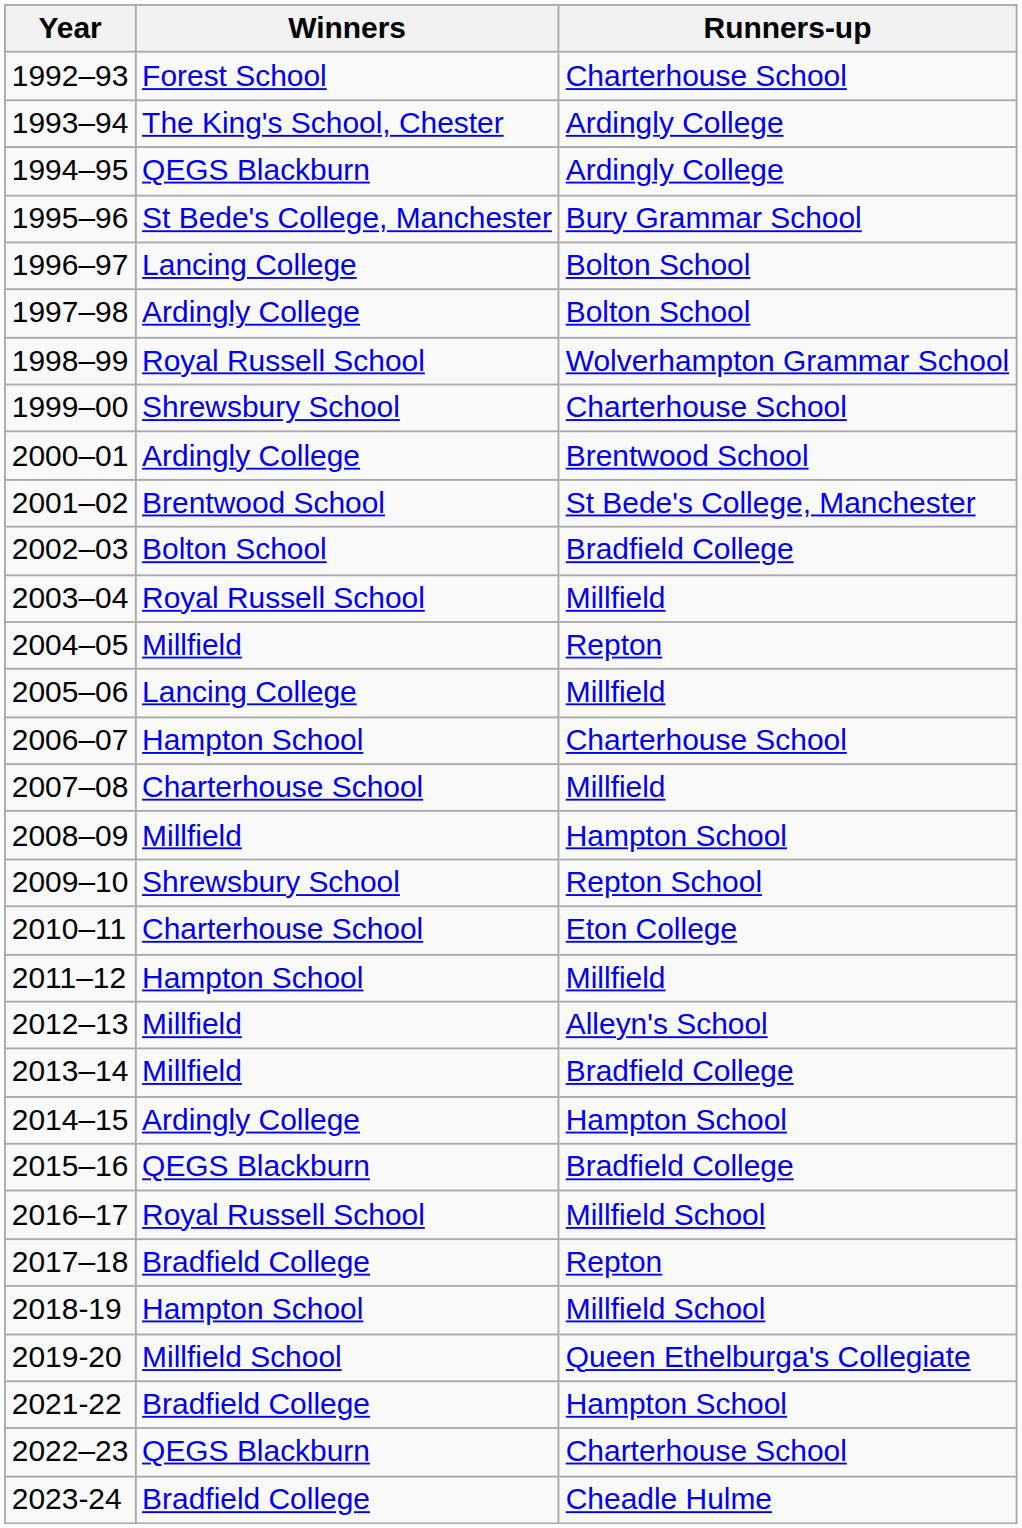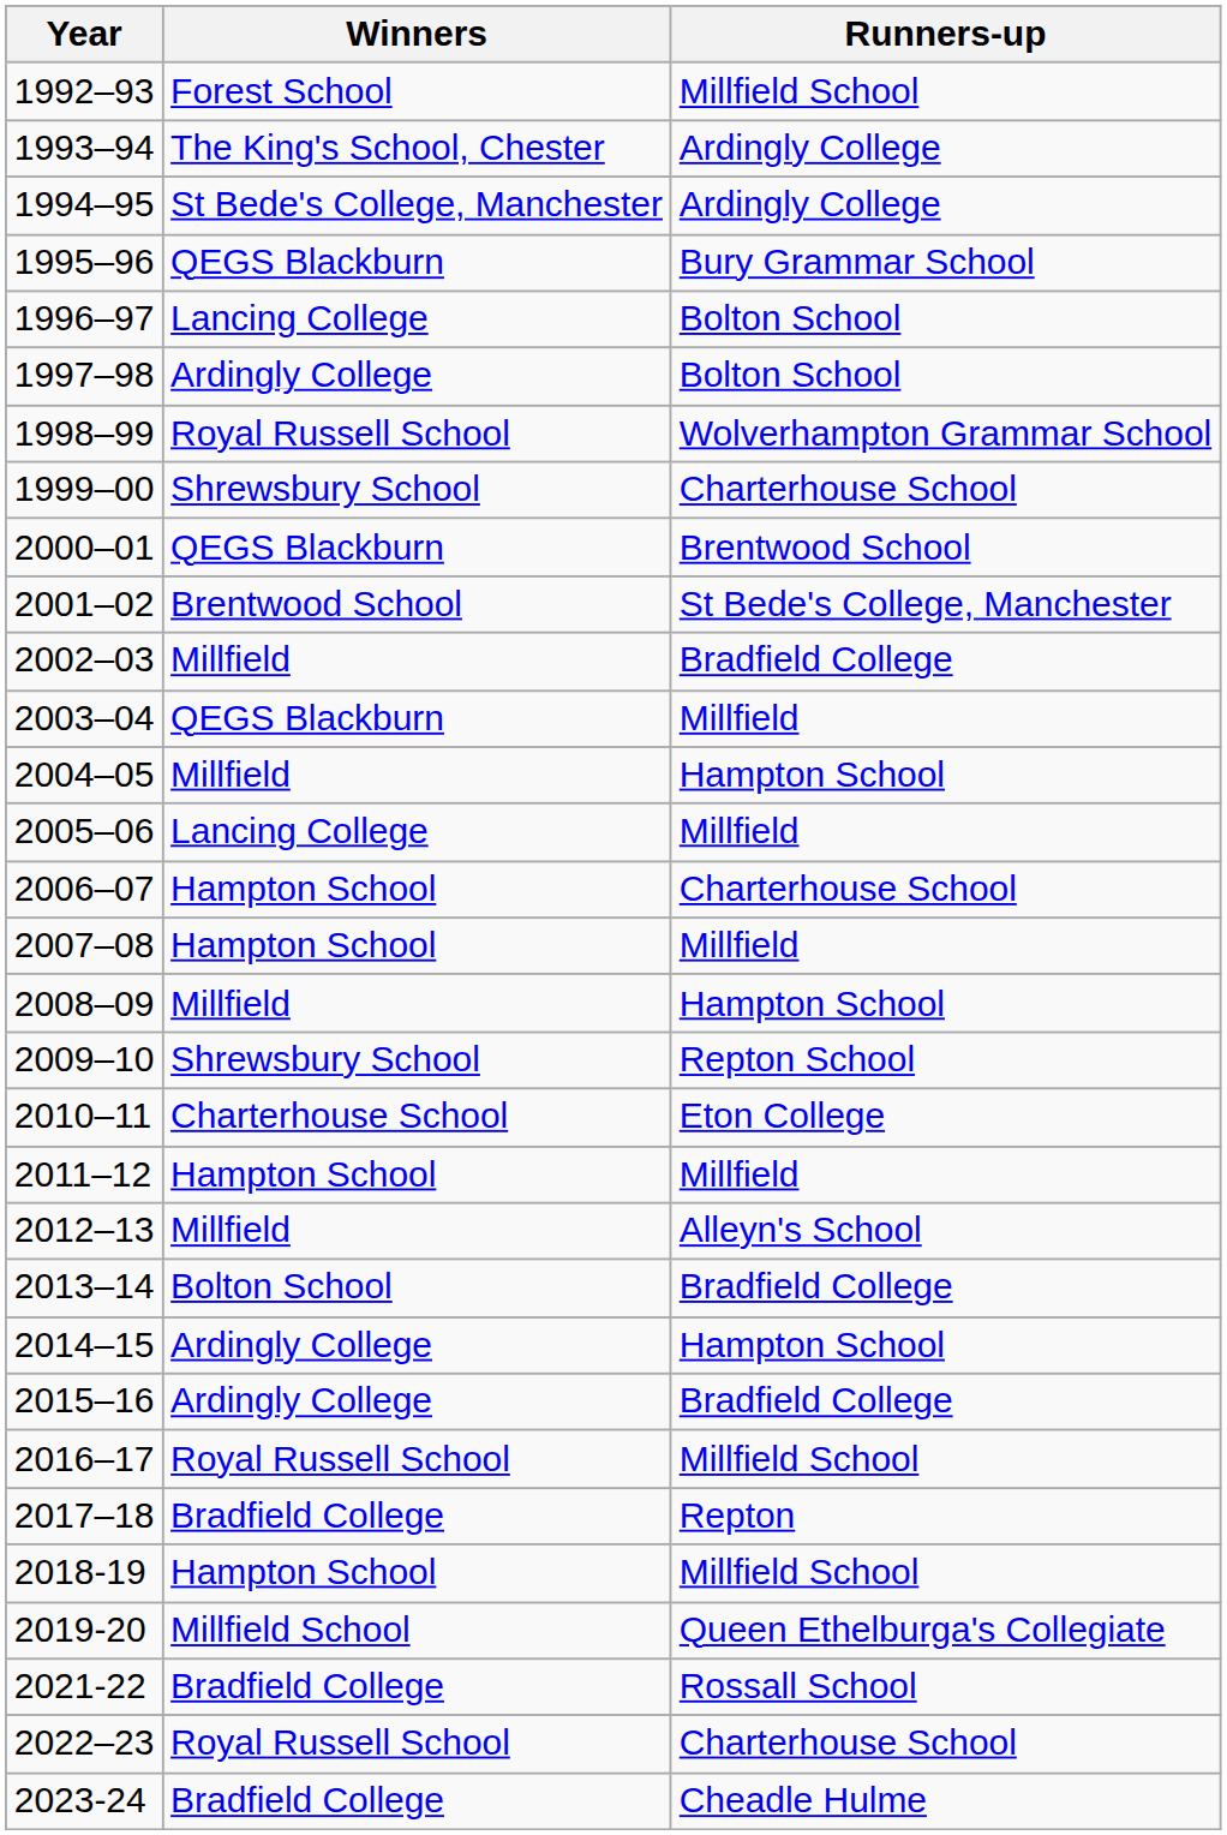1992–93 | Runners-up: Charterhouse School -> Millfield School
1994–95 | Winners: QEGS Blackburn -> St Bede's College, Manchester
1995–96 | Winners: St Bede's College, Manchester -> QEGS Blackburn
2000–01 | Winners: Ardingly College -> QEGS Blackburn
2002–03 | Winners: Bolton School -> Millfield
2003–04 | Winners: Royal Russell School -> QEGS Blackburn
2004–05 | Runners-up: Repton -> Hampton School
2007–08 | Winners: Charterhouse School -> Hampton School
2013–14 | Winners: Millfield -> Bolton School
2015–16 | Winners: QEGS Blackburn -> Ardingly College
2021-22 | Runners-up: Hampton School -> Rossall School
2022–23 | Winners: QEGS Blackburn -> Royal Russell School
